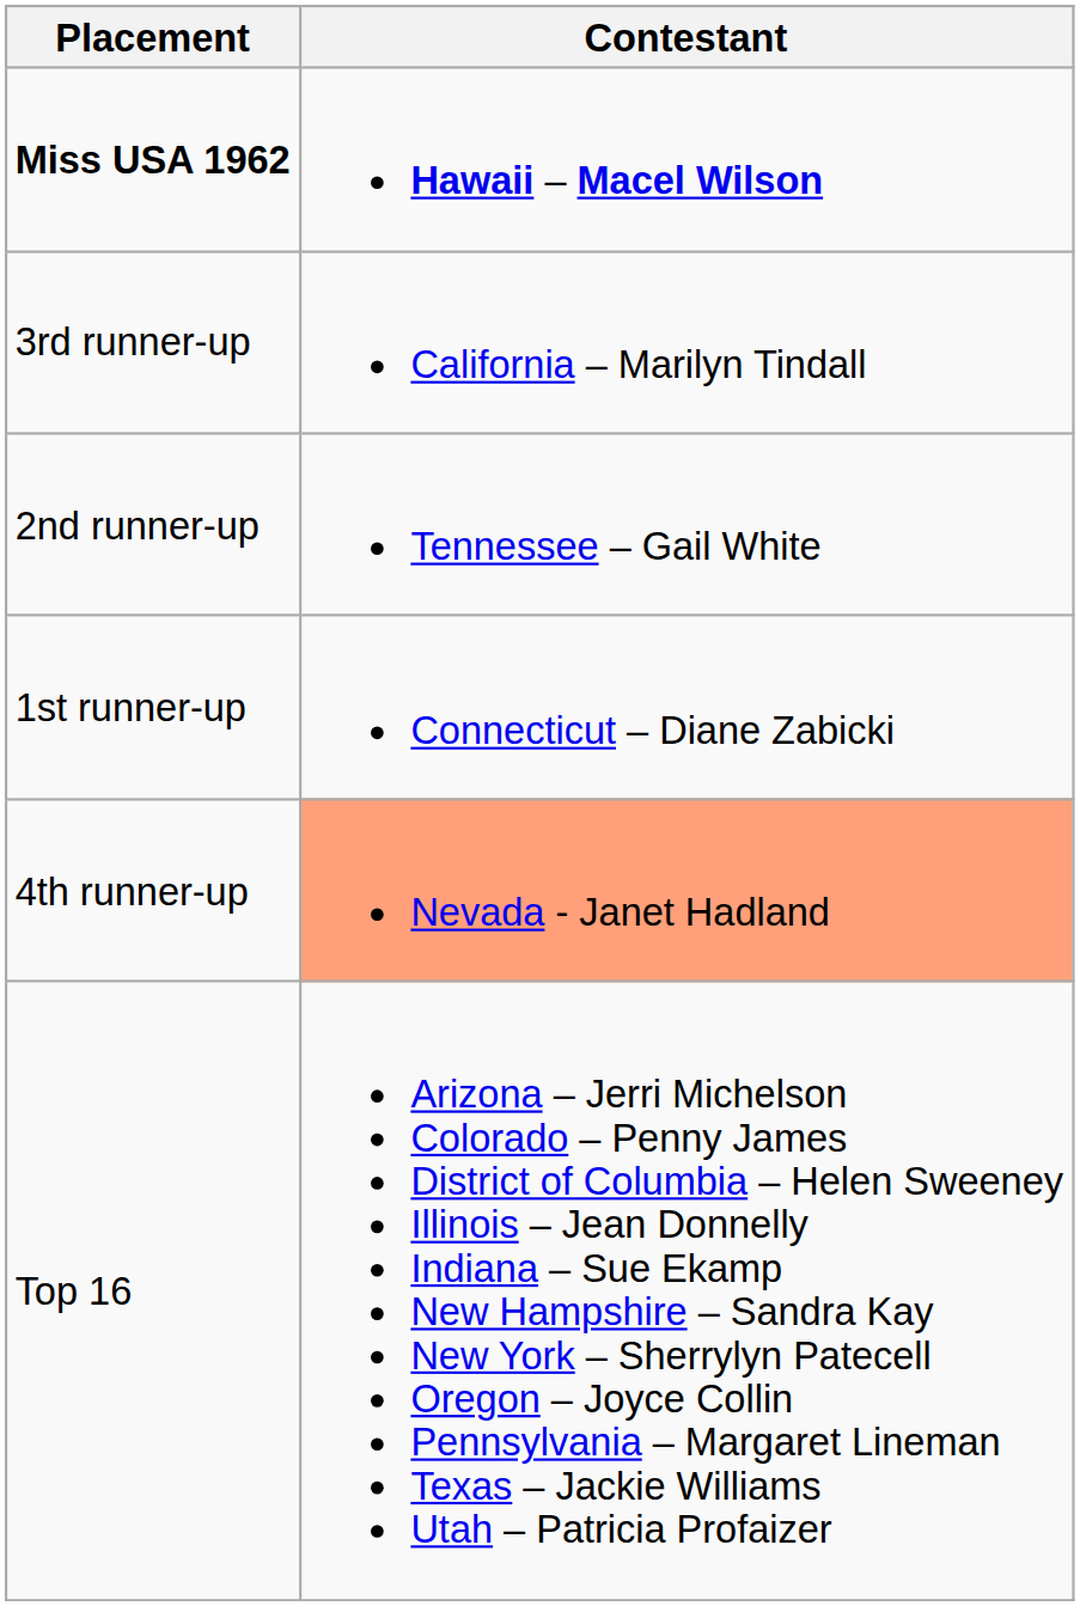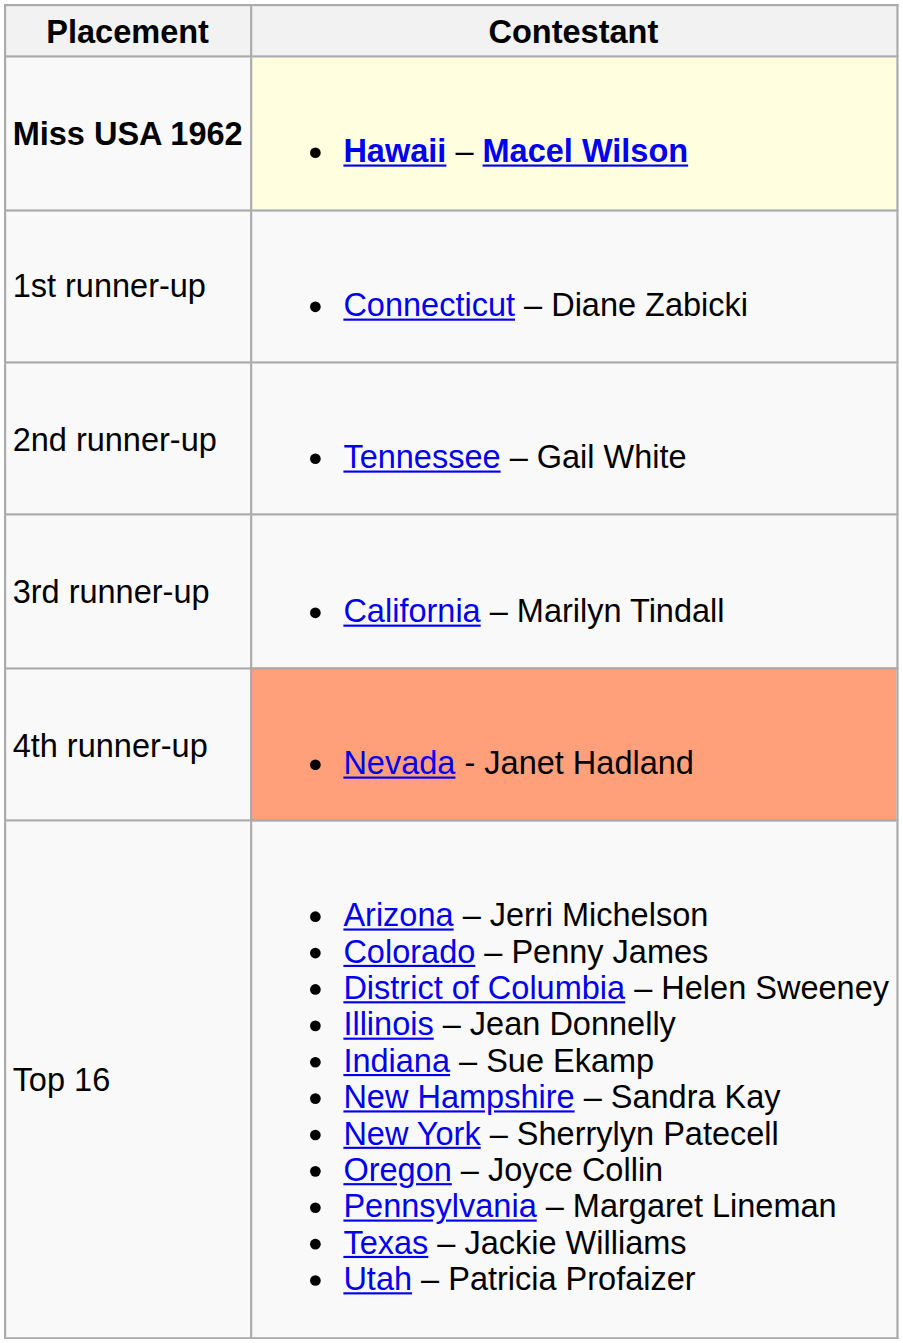Miss USA 1962 | Contestant: no background -> lightyellow background
rows swapped: 1st runner-up <-> 3rd runner-up
